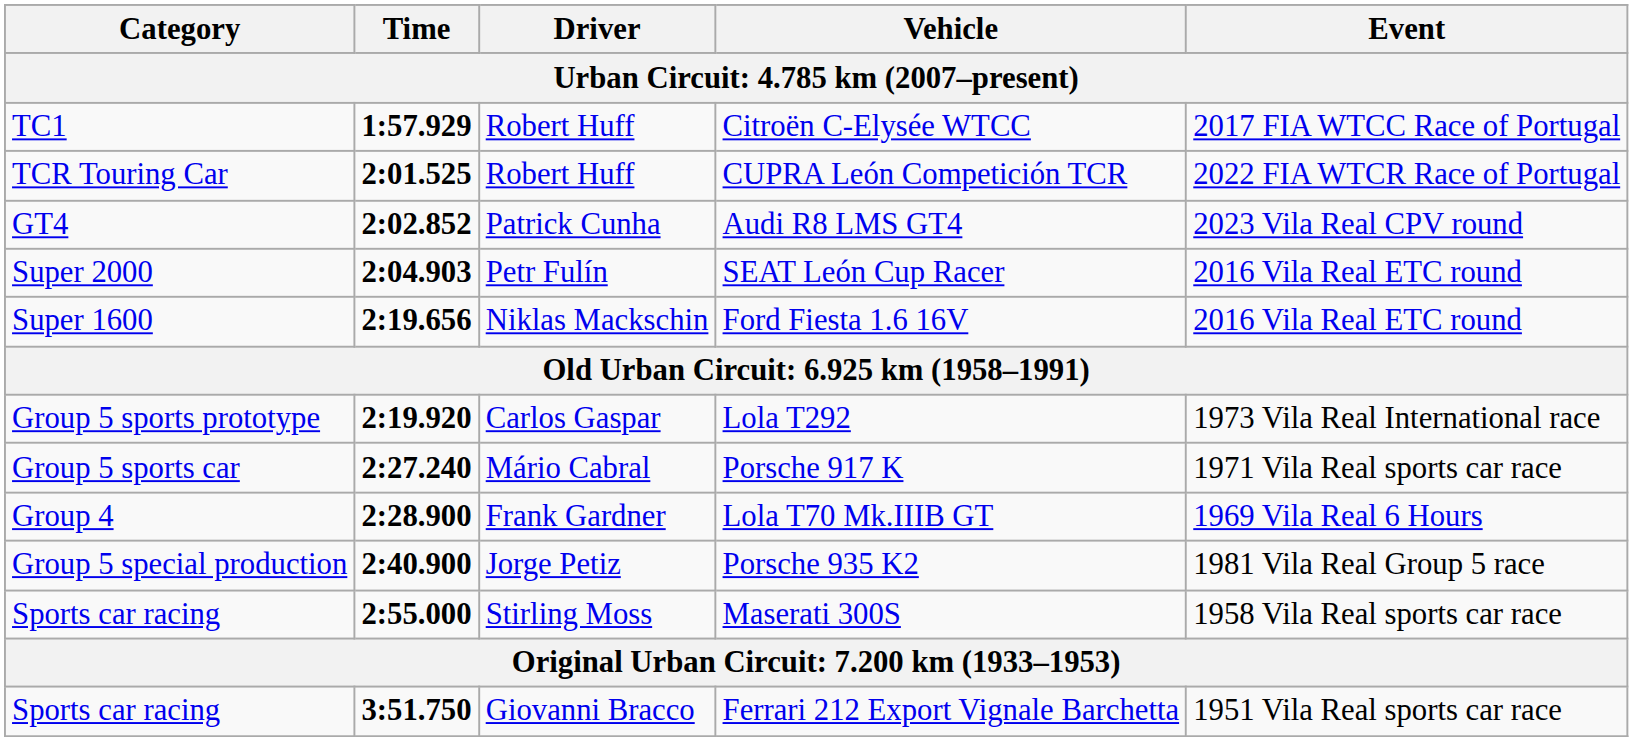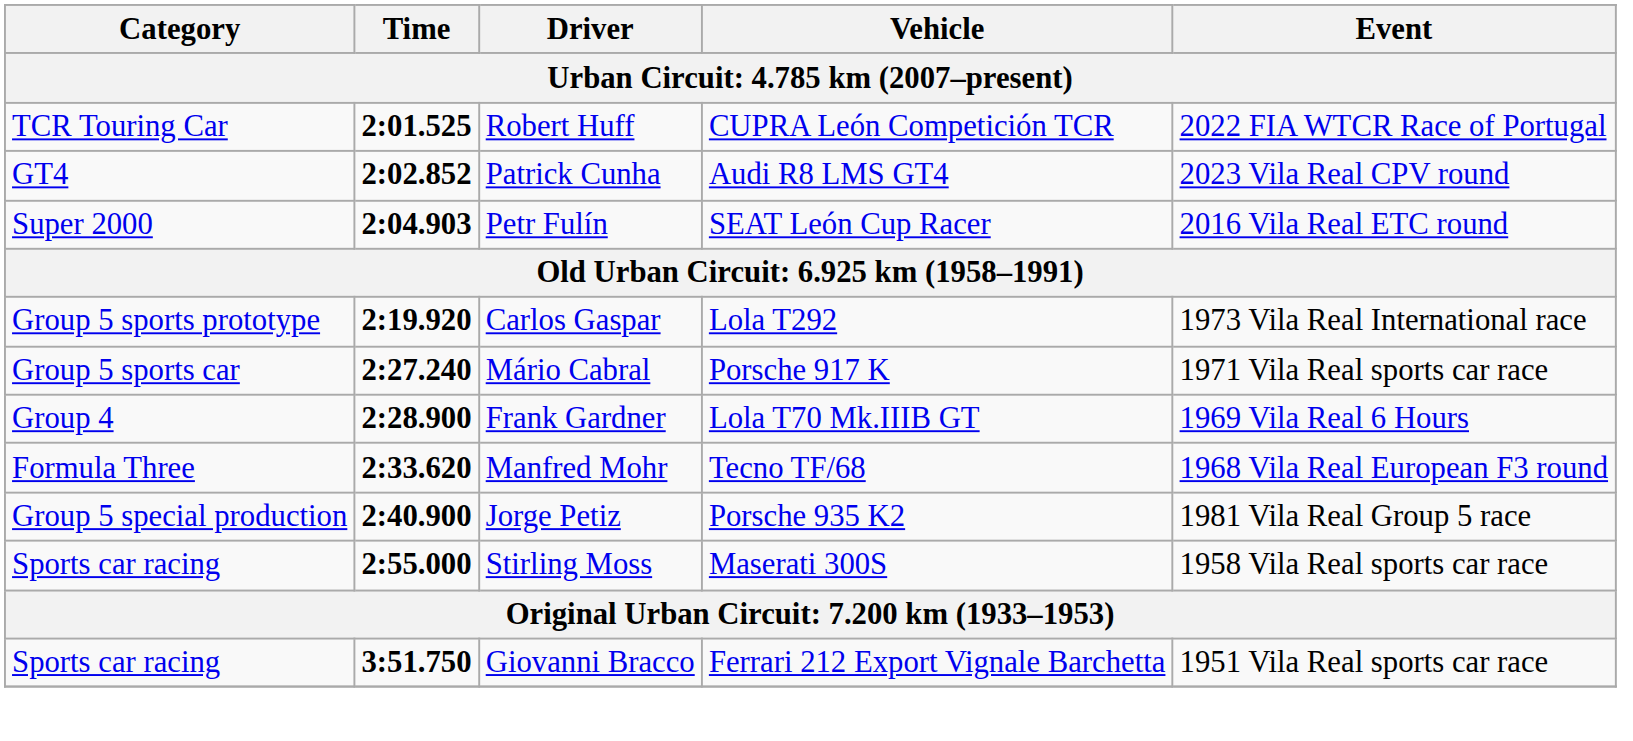- row: TC1 | 1:57.929 | Robert Huff | Citroën C-Elysée WTCC | 2017 FIA WTCC Race of Portugal
- row: Super 1600 | 2:19.656 | Niklas Mackschin | Ford Fiesta 1.6 16V | 2016 Vila Real ETC round
+ row: Formula Three | 2:33.620 | Manfred Mohr | Tecno TF/68 | 1968 Vila Real European F3 round
